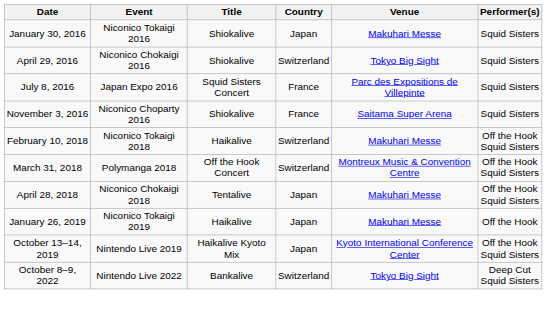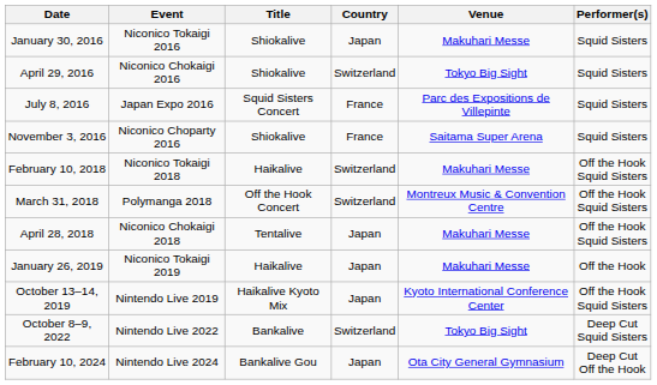+ row: February 10, 2024 | Nintendo Live 2024 | Bankalive Gou | Japan | Ota City General Gymnasium | Deep Cut Off the Hook
